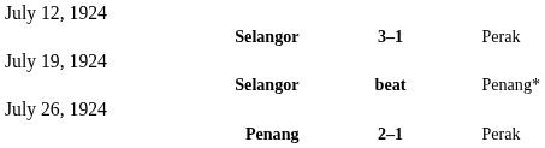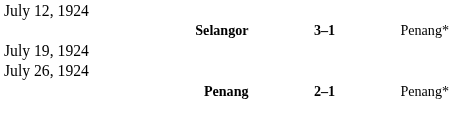Selangor / 3–1 | column 3: Perak -> Penang*
- row: Selangor | beat | Penang*
Penang | column 3: Perak -> Penang*
